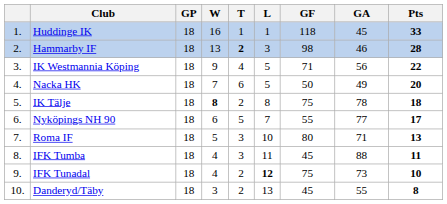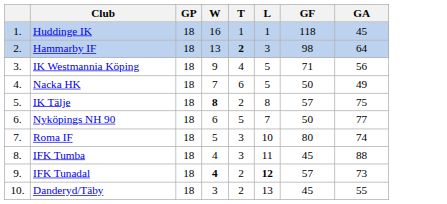- column: Pts | 33 | 28 | 22 | 20 | 18 | 17 | 13 | 11 | 10 | 8
Hammarby IF | GA: 46 -> 64
IK Tälje | GF: 75 -> 57
IK Tälje | GA: 78 -> 75
Nyköpings NH 90 | GF: 55 -> 50
Roma IF | GA: 71 -> 74
IFK Tunadal | W: normal -> bold
IFK Tunadal | GF: 75 -> 57
